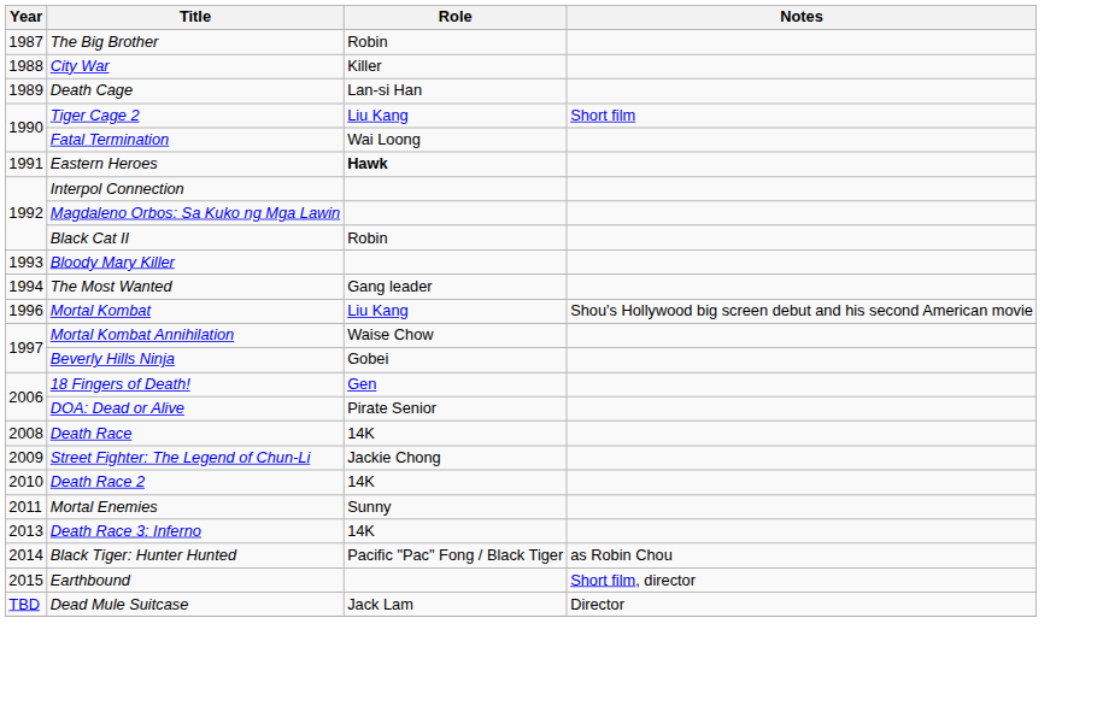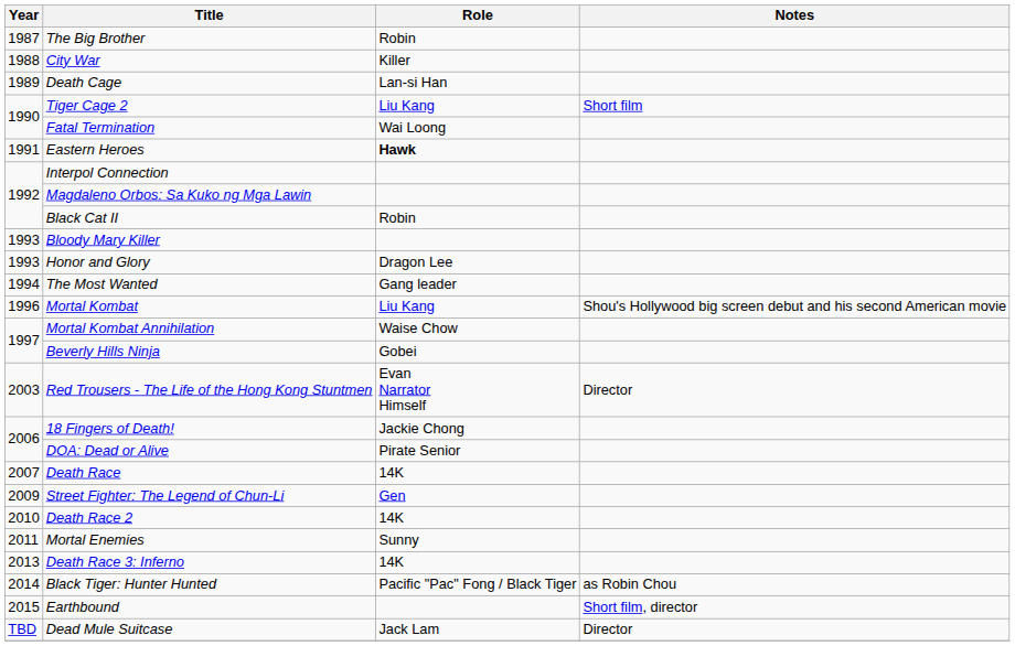+ row: 1993 | Honor and Glory | Dragon Lee
+ row: 2003 | Red Trousers - The Life of the Hong Kong Stuntmen | Evan Narrator Himself | Director
18 Fingers of Death! | Role: Gen -> Jackie Chong
Death Race | Year: 2008 -> 2007
Street Fighter: The Legend of Chun-Li | Role: Jackie Chong -> Gen
